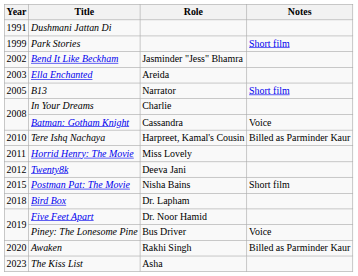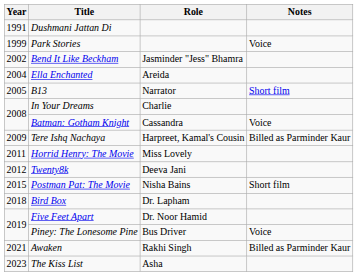Park Stories | Notes: Short film -> Voice
Ella Enchanted | Year: 2003 -> 2004
Tere Ishq Nachaya | Year: 2010 -> 2009
Awaken | Year: 2020 -> 2021
